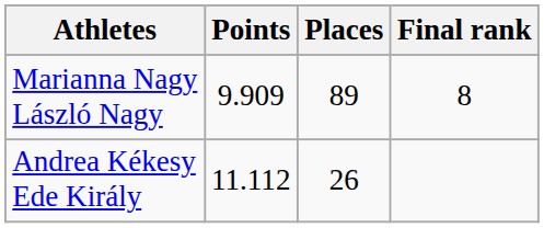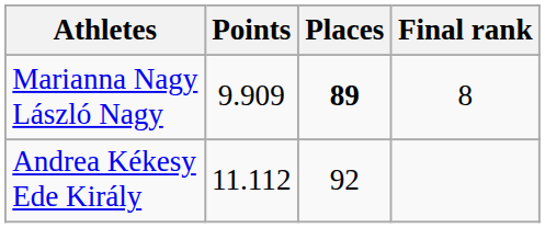Marianna Nagy László Nagy | Places: normal -> bold
Andrea Kékesy Ede Király | Places: 26 -> 92
